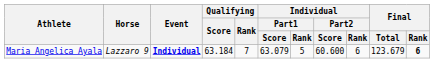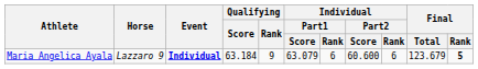Maria Angelica Ayala | Qualifying / Rank: 7 -> 9
Maria Angelica Ayala | Individual / Part1 / Rank: 5 -> 6
Maria Angelica Ayala | Final / Rank: 6 -> 5
